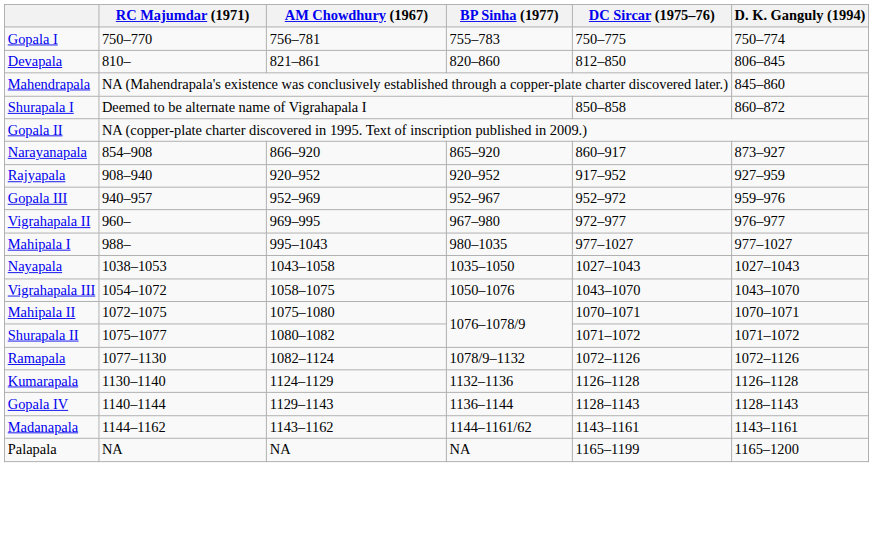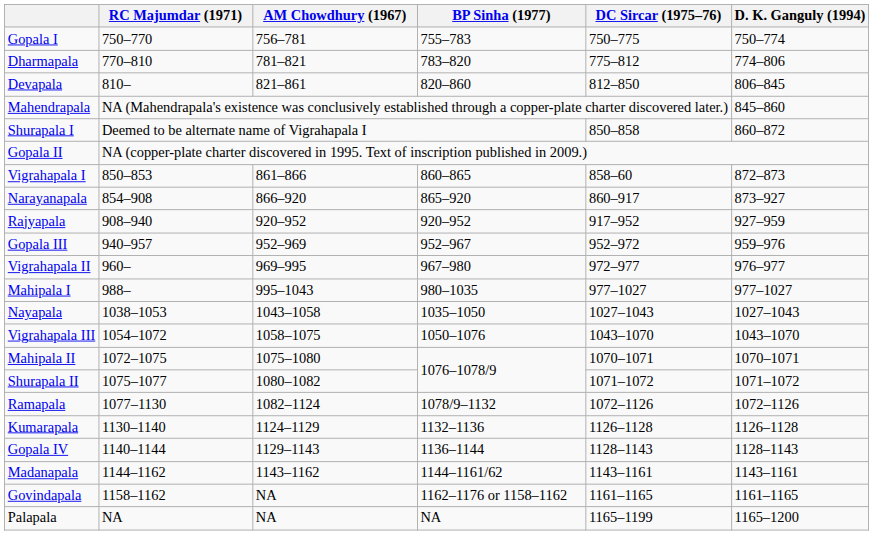+ row: Dharmapala | 770–810 | 781–821 | 783–820 | 775–812 | 774–806
+ row: Vigrahapala I | 850–853 | 861–866 | 860–865 | 858–60 | 872–873
+ row: Govindapala | 1158–1162 | NA | 1162–1176 or 1158–1162 | 1161–1165 | 1161–1165
